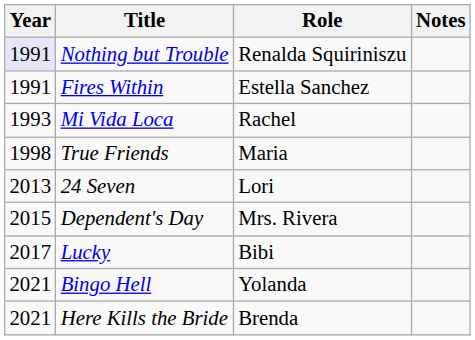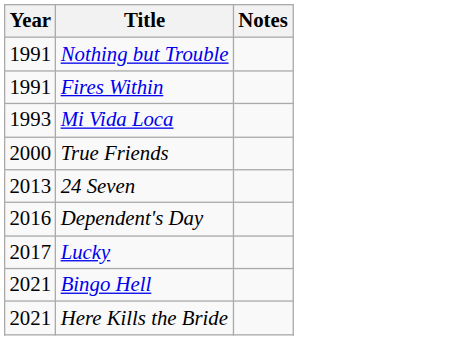- column: Role | Renalda Squiriniszu | Estella Sanchez | Rachel | Maria | Lori | Mrs. Rivera | Bibi | Yolanda | Brenda
Nothing but Trouble | Year: lavender background -> no background
True Friends | Year: 1998 -> 2000
Dependent's Day | Year: 2015 -> 2016
